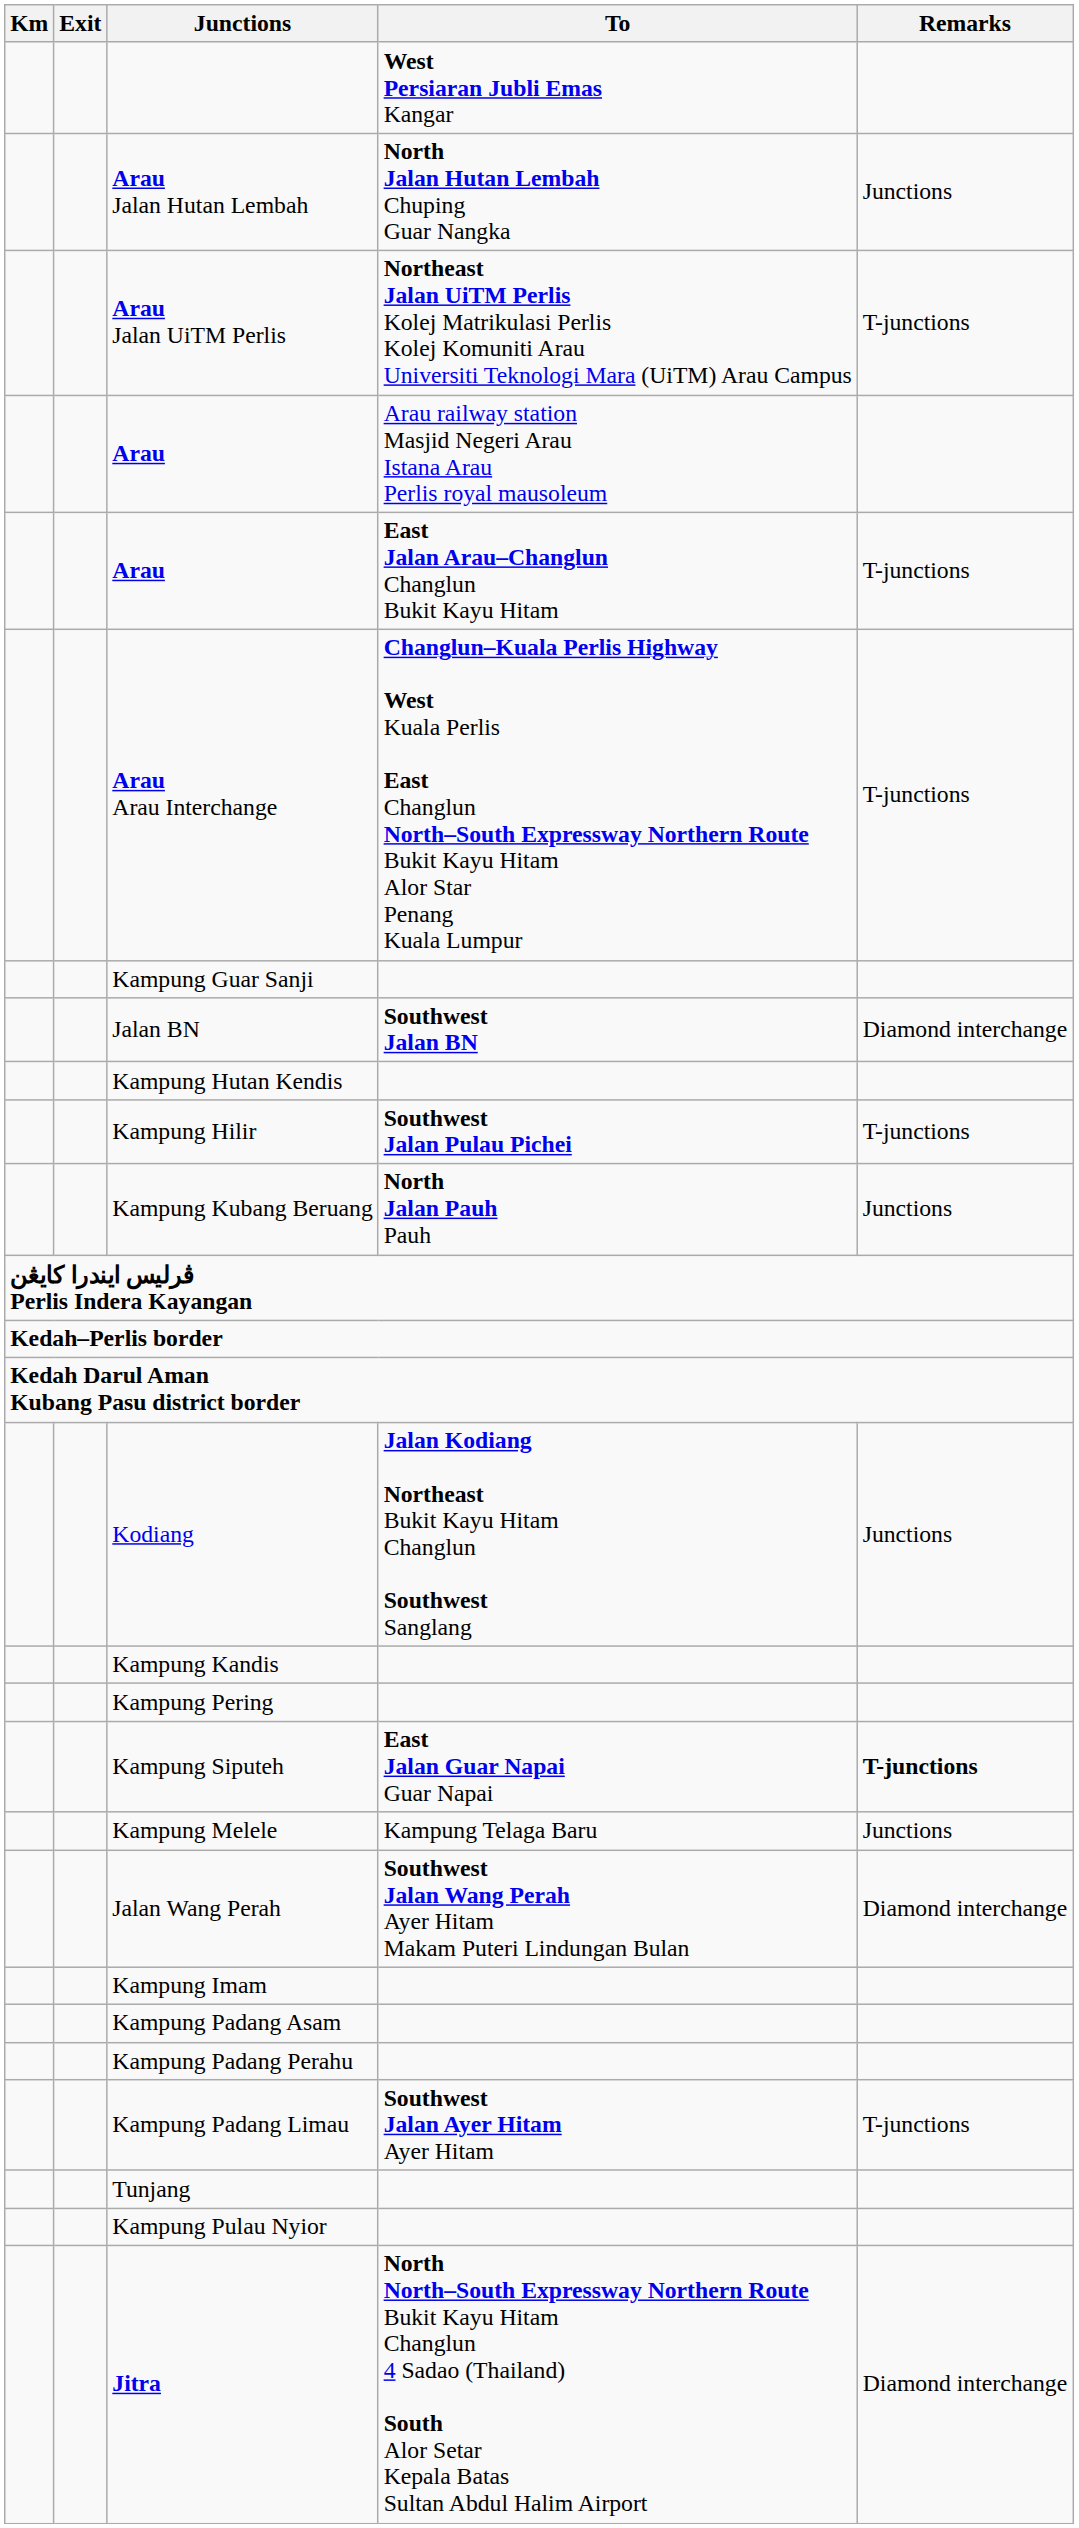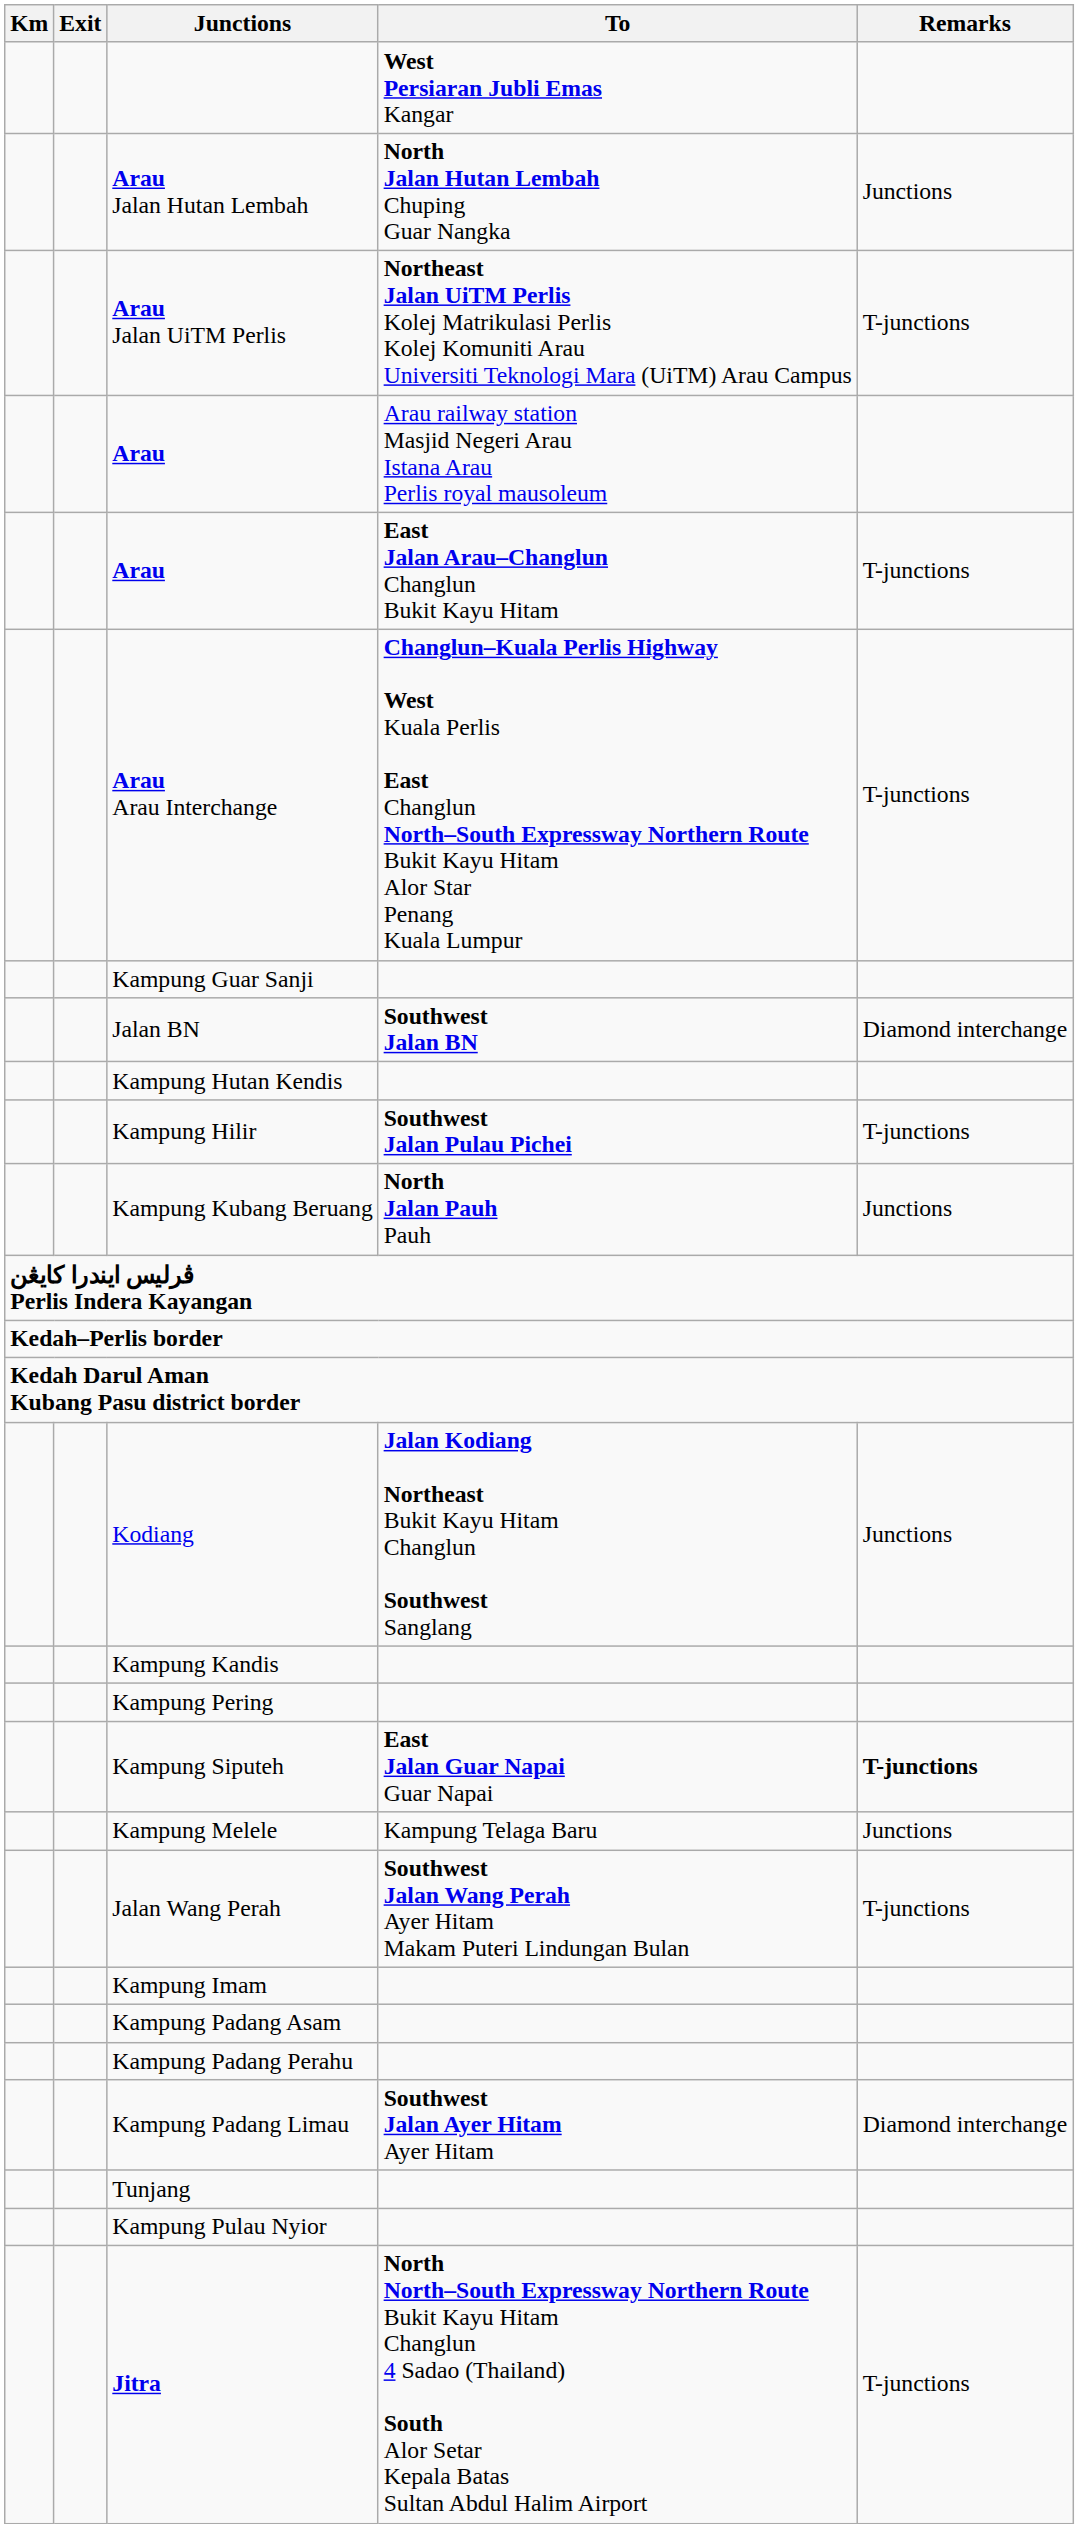Jalan Wang Perah | Remarks: Diamond interchange -> T-junctions
Kampung Padang Limau | Remarks: T-junctions -> Diamond interchange
Jitra | Remarks: Diamond interchange -> T-junctions
